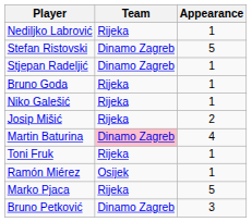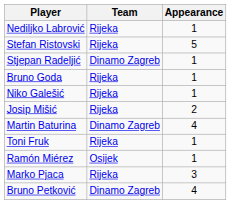Stefan Ristovski | Team: Dinamo Zagreb -> Rijeka
Martin Baturina | Team: pink background -> no background
Marko Pjaca | Appearance: 5 -> 3
Bruno Petković | Appearance: 3 -> 4
